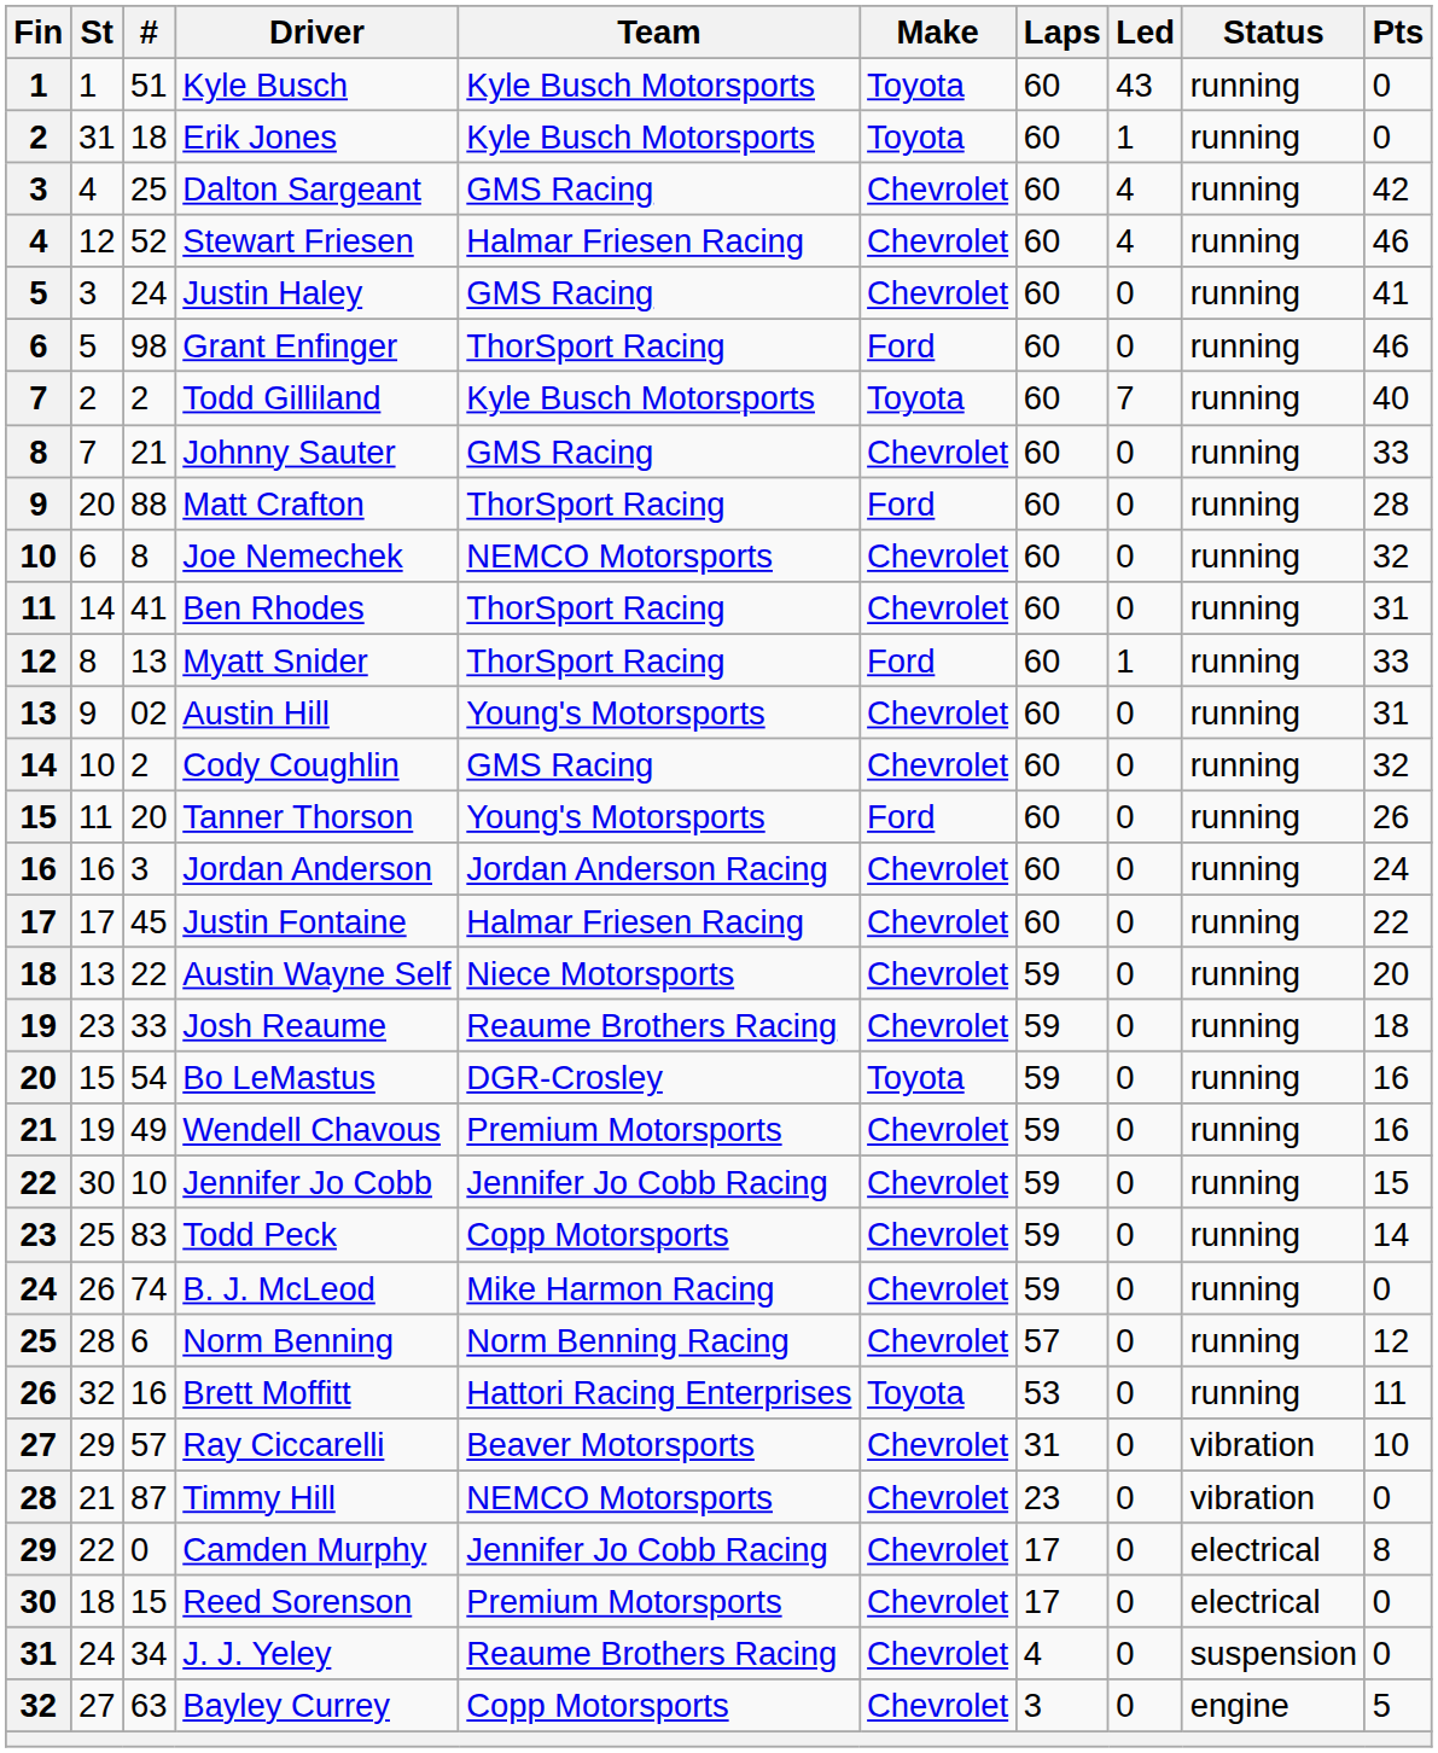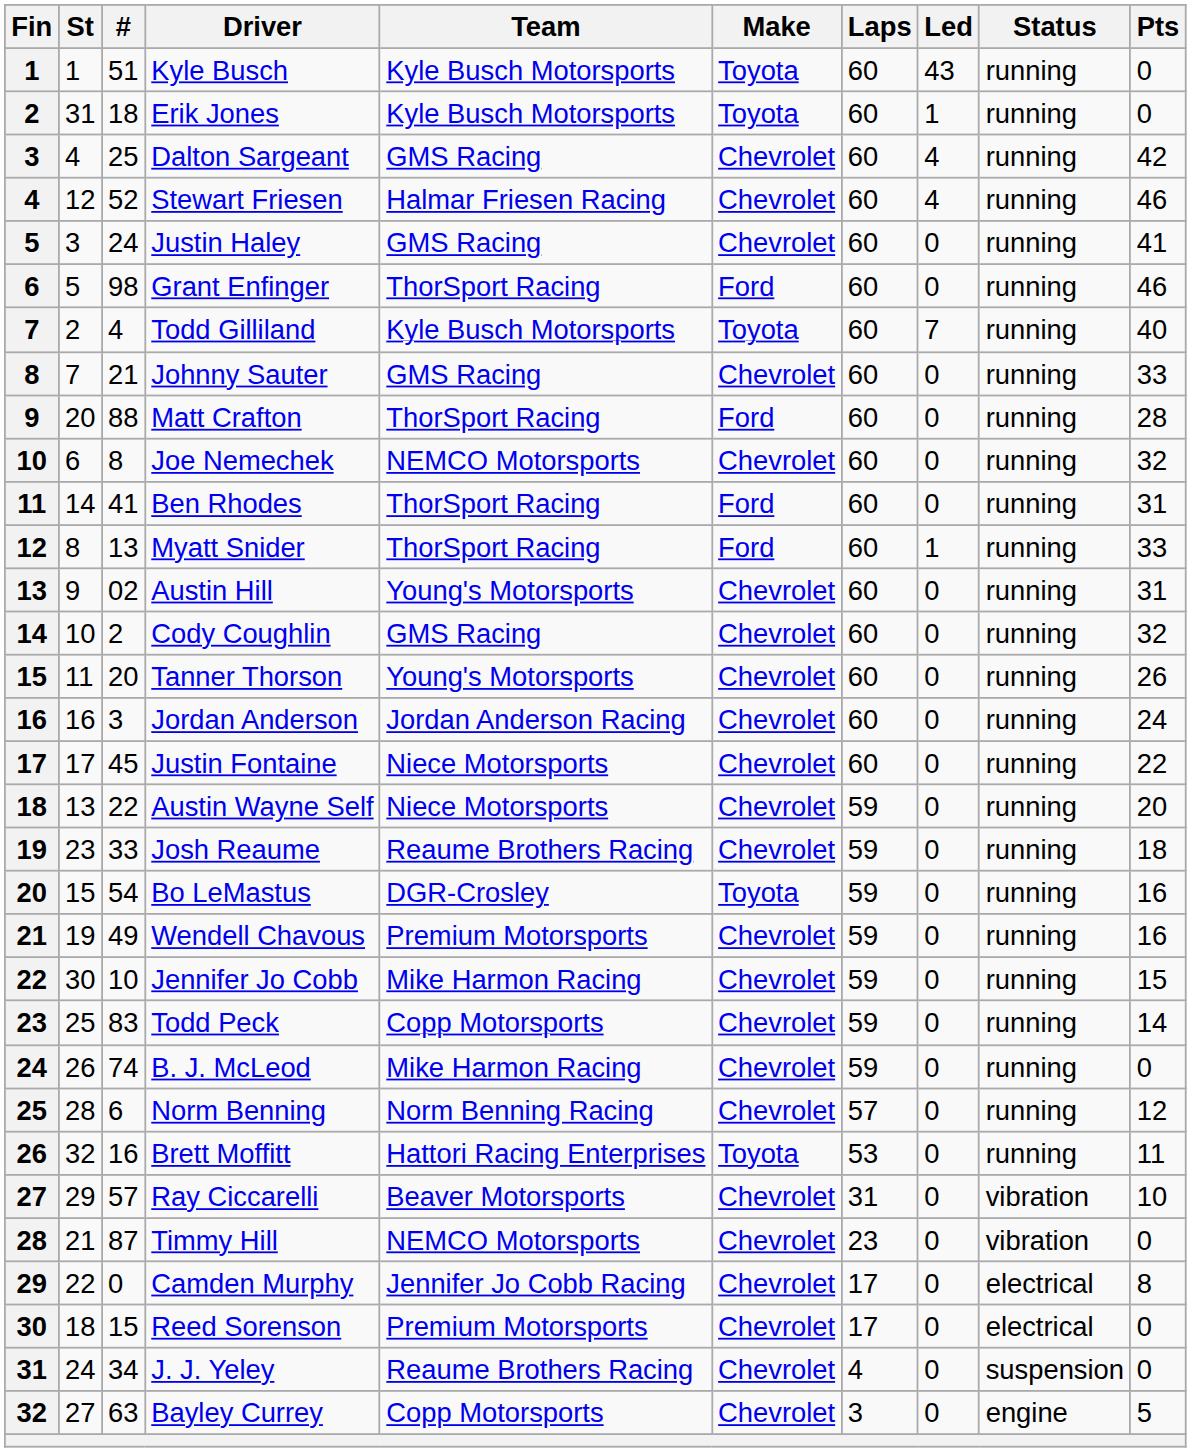Todd Gilliland | #: 2 -> 4
Ben Rhodes | Make: Chevrolet -> Ford
Tanner Thorson | Make: Ford -> Chevrolet
Justin Fontaine | Team: Halmar Friesen Racing -> Niece Motorsports
Jennifer Jo Cobb | Team: Jennifer Jo Cobb Racing -> Mike Harmon Racing
